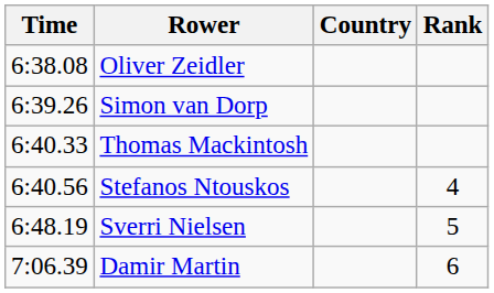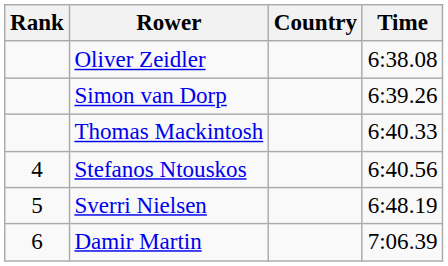columns swapped: Rank <-> Time
